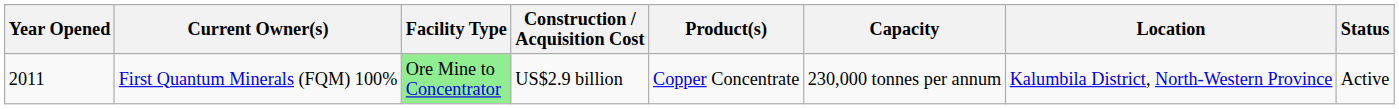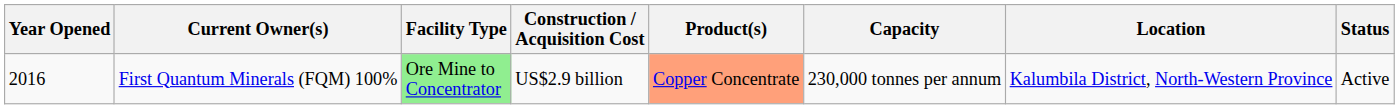First Quantum Minerals (FQM) 100% | Year Opened: 2011 -> 2016
First Quantum Minerals (FQM) 100% | Product(s): no background -> lightsalmon background
